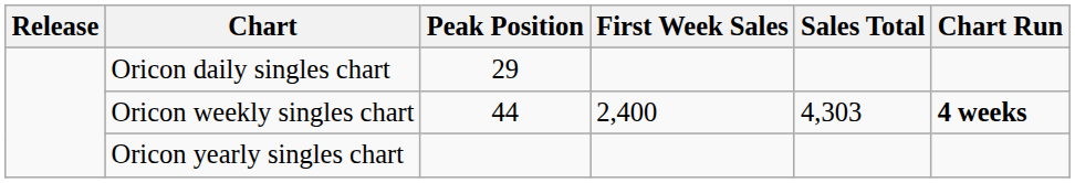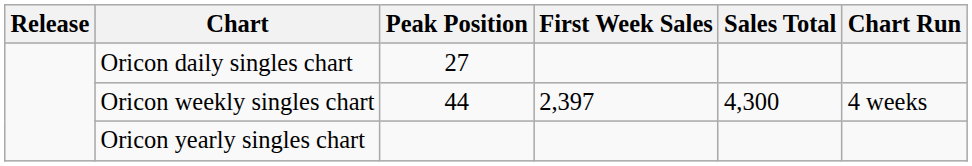Oricon daily singles chart | Peak Position: 29 -> 27
Oricon weekly singles chart | First Week Sales: 2,400 -> 2,397
Oricon weekly singles chart | Sales Total: 4,303 -> 4,300
Oricon weekly singles chart | Chart Run: bold -> normal
